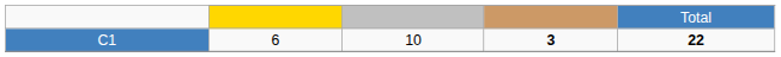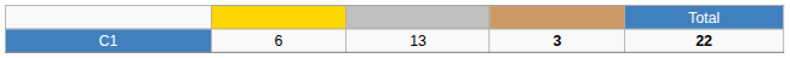C1 | column 3: 10 -> 13
